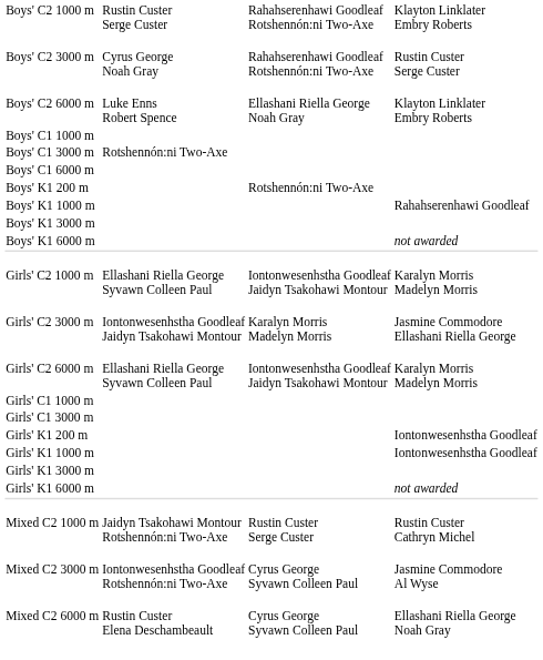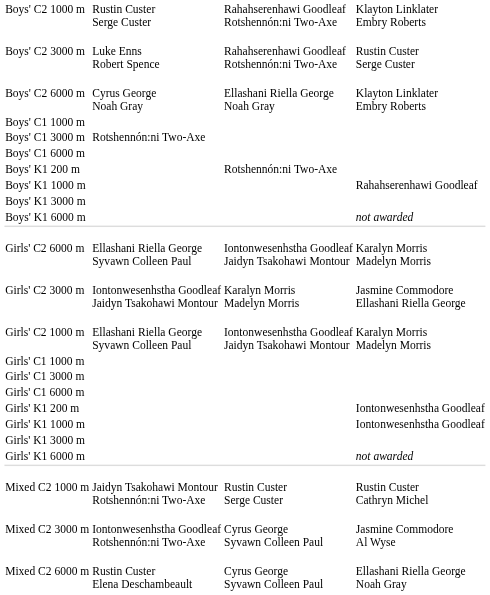Boys' C2 3000 m | column 2: Cyrus George Noah Gray -> Luke Enns Robert Spence
Boys' C2 6000 m | column 2: Luke Enns Robert Spence -> Cyrus George Noah Gray
rows swapped: Girls' C2 1000 m <-> Girls' C2 6000 m
+ row: Girls' C1 6000 m
